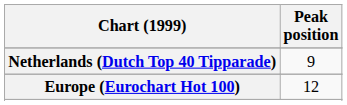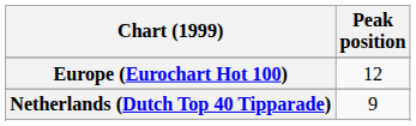rows swapped: Europe (Eurochart Hot 100) <-> Netherlands (Dutch Top 40 Tipparade)
